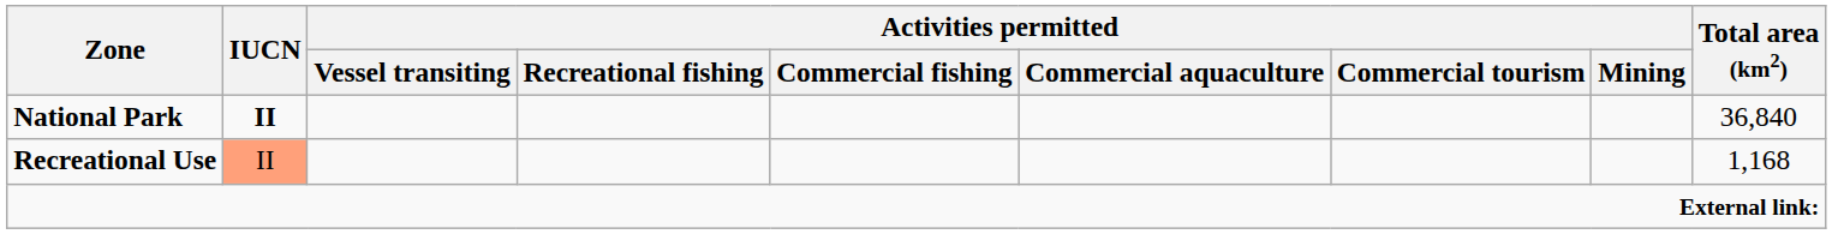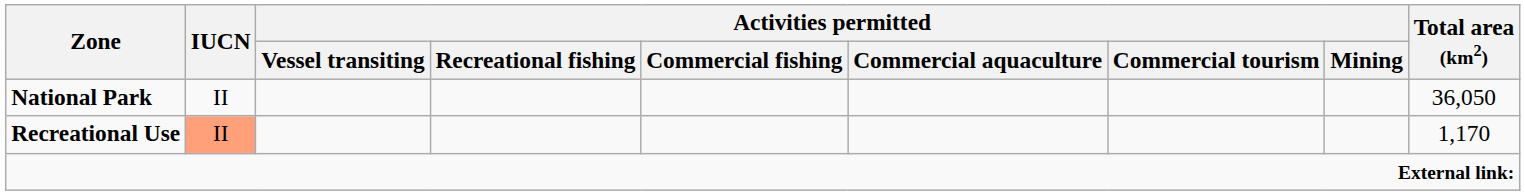National Park | IUCN: bold -> normal
National Park | Total area (km2): 36,840 -> 36,050
Recreational Use | Total area (km2): 1,168 -> 1,170
